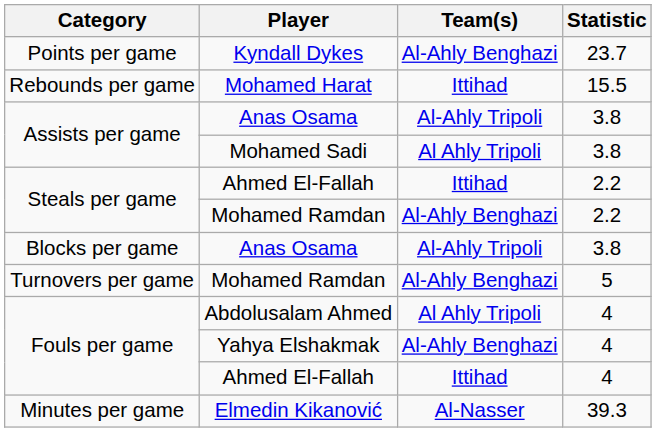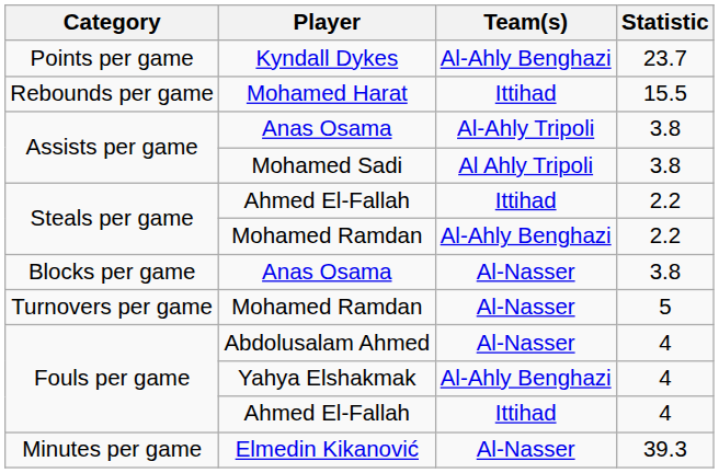Blocks per game / Anas Osama | Team(s): Al-Ahly Tripoli -> Al-Nasser
Turnovers per game / Mohamed Ramdan | Team(s): Al-Ahly Benghazi -> Al-Nasser
Abdolusalam Ahmed | Team(s): Al Ahly Tripoli -> Al-Nasser
